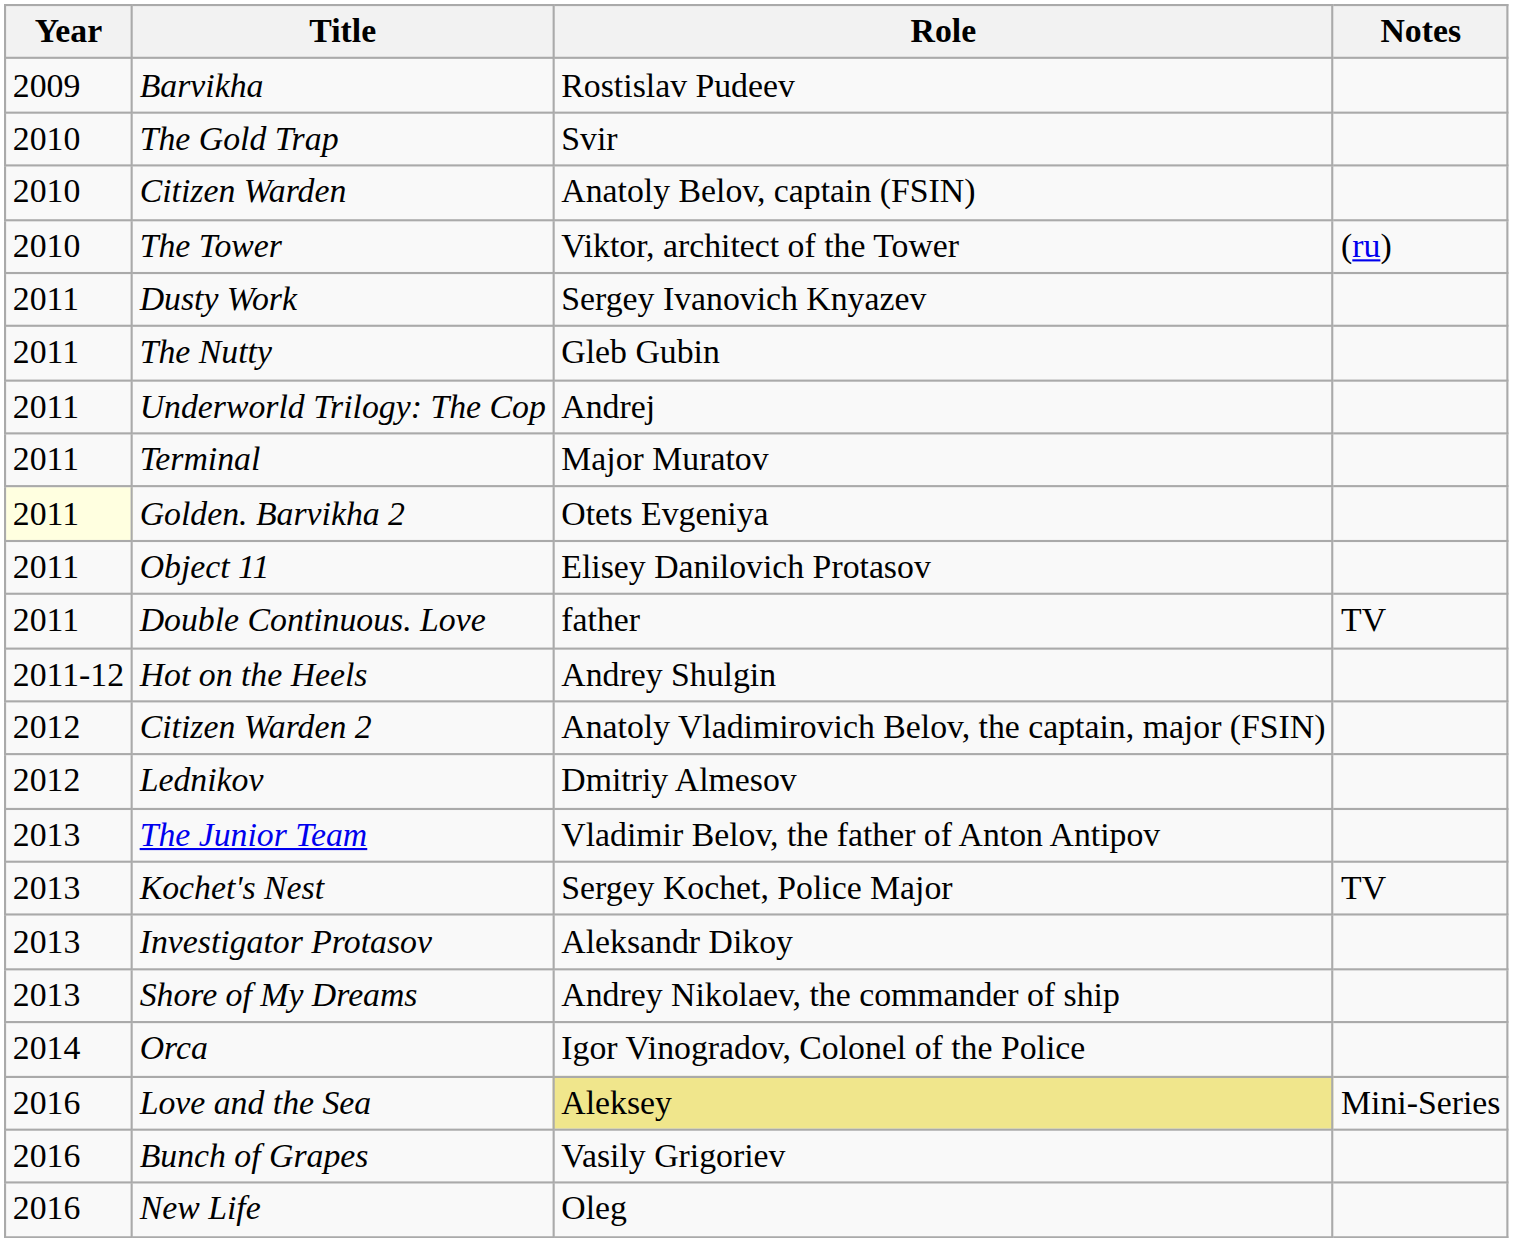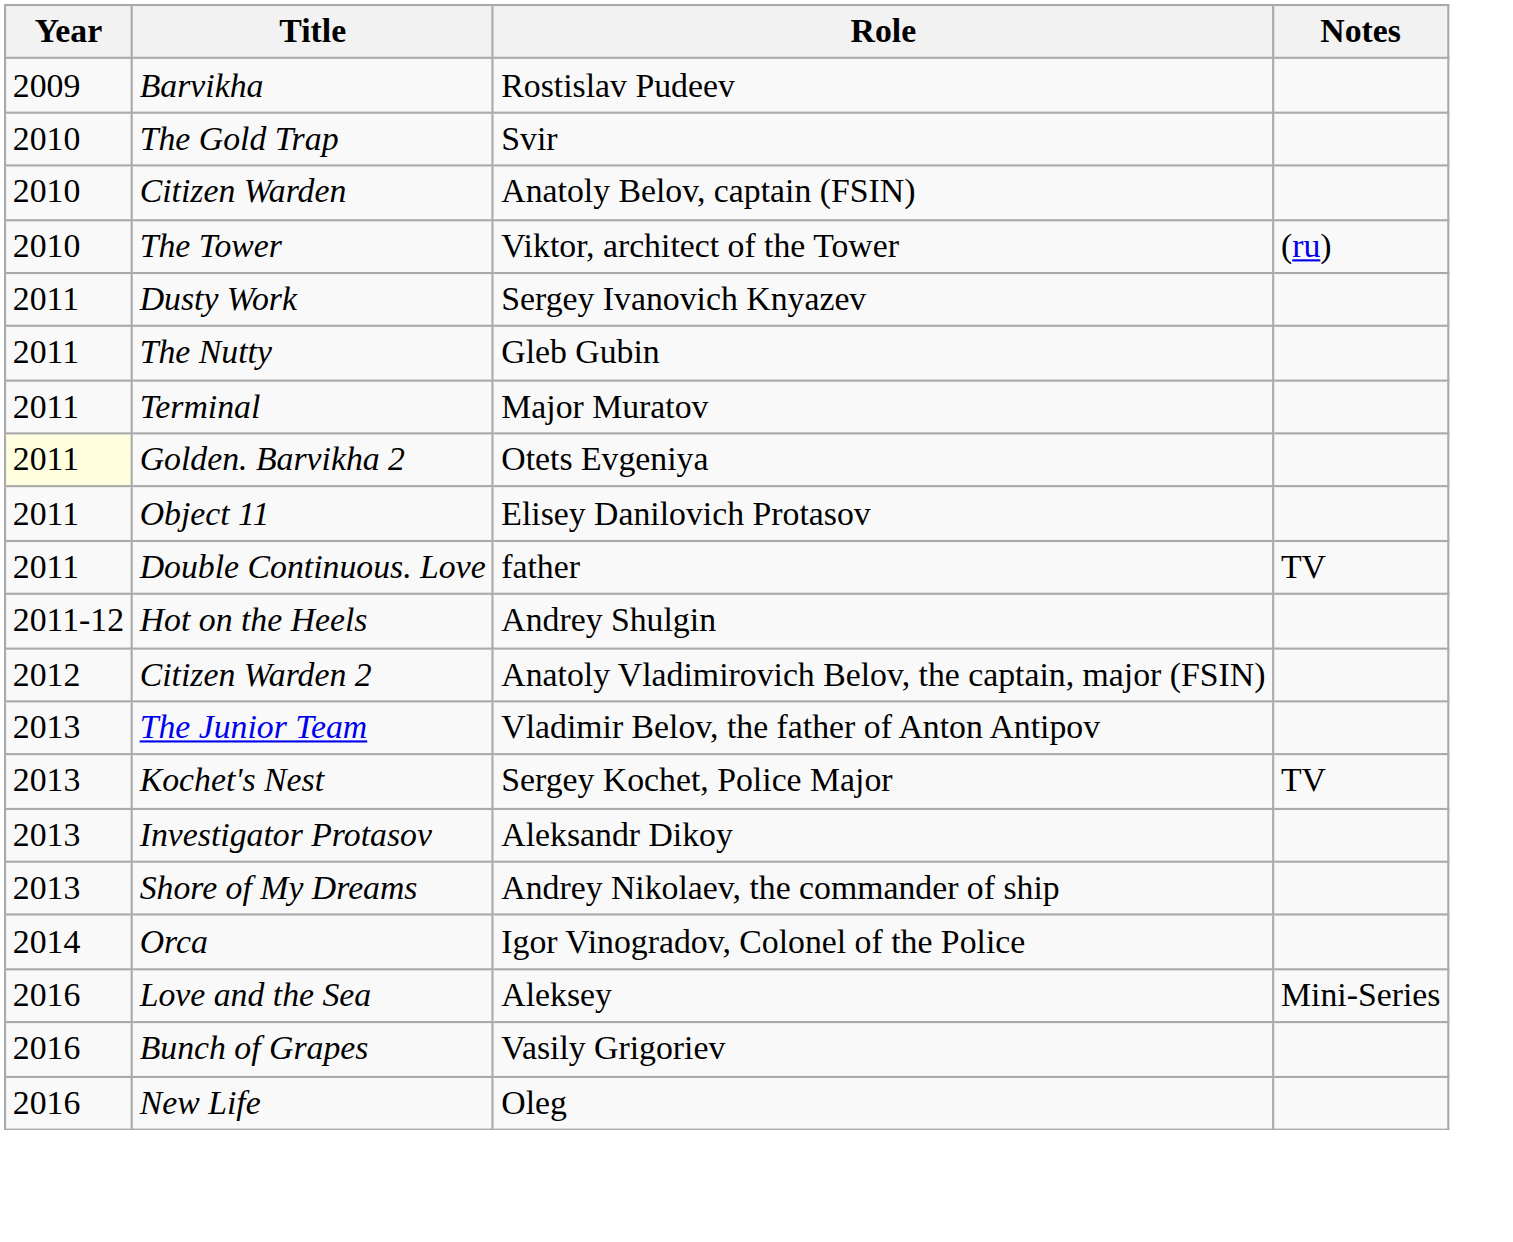- row: 2011 | Underworld Trilogy: The Cop | Andrej
- row: 2012 | Lednikov | Dmitriy Almesov
Love and the Sea | Role: khaki background -> no background
